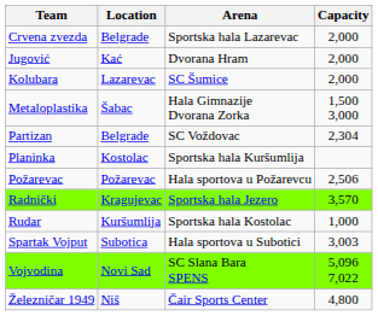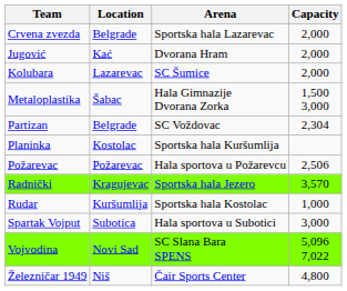Spartak Vojput | Capacity: 3,003 -> 3,000
